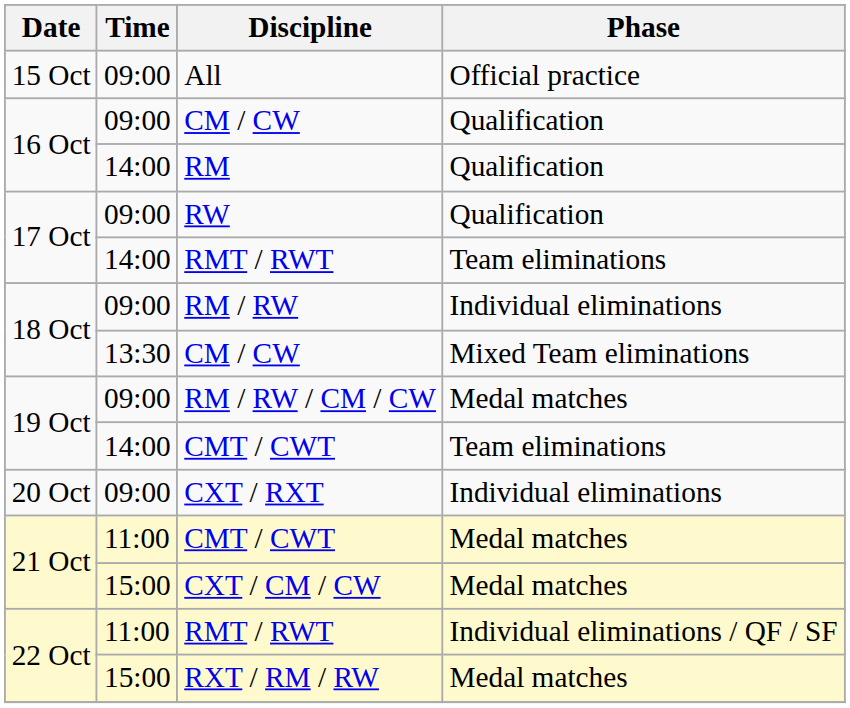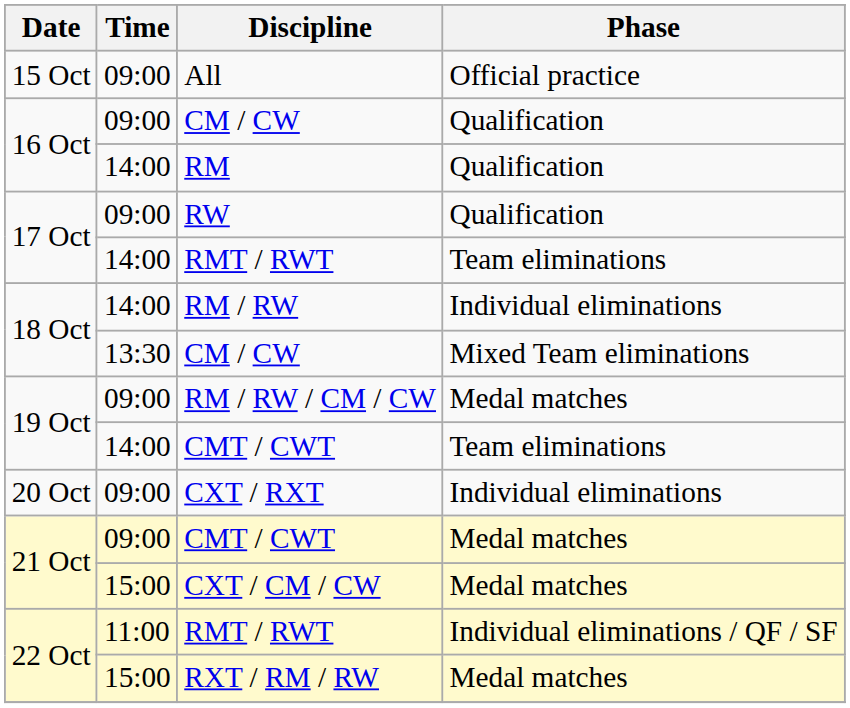RM / RW | Time: 09:00 -> 14:00
21 Oct / CMT / CWT | Time: 11:00 -> 09:00
